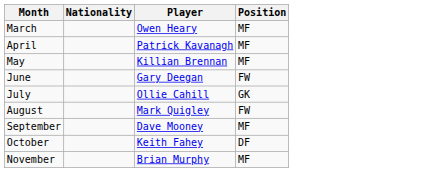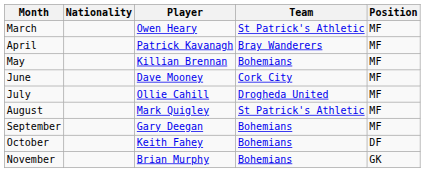+ column: Team | St Patrick's Athletic | Bray Wanderers | Bohemians | Cork City | Drogheda United | St Patrick's Athletic | Bohemians | Bohemians | Bohemians
June | Player: Gary Deegan -> Dave Mooney
June | Position: FW -> MF
July | Position: GK -> MF
August | Position: FW -> MF
September | Player: Dave Mooney -> Gary Deegan
November | Position: MF -> GK
